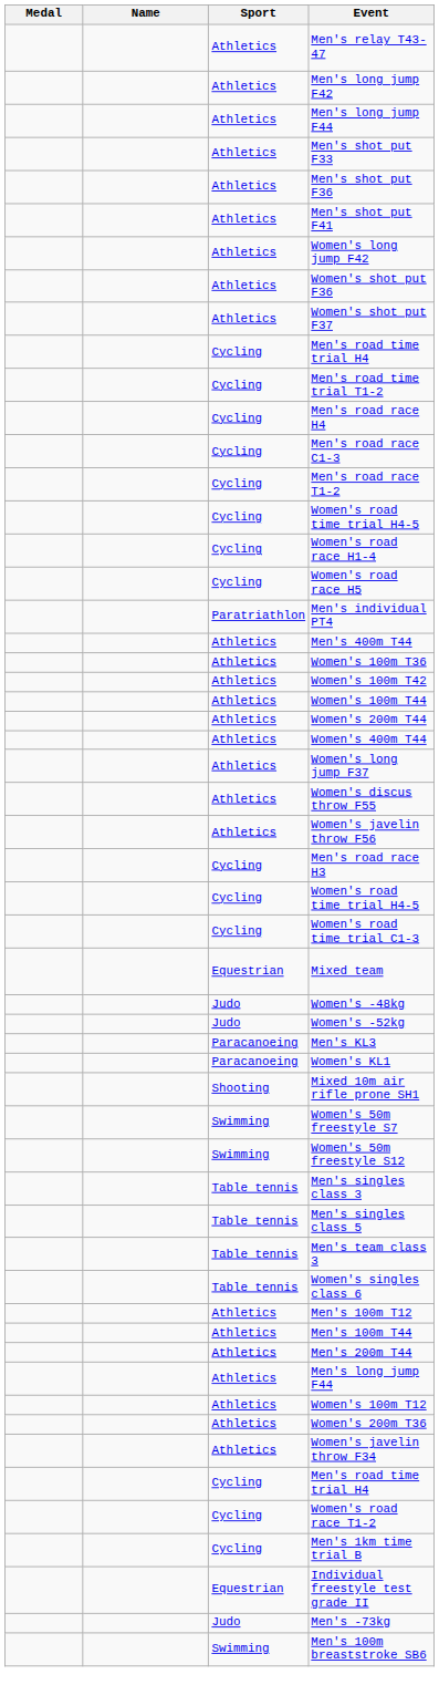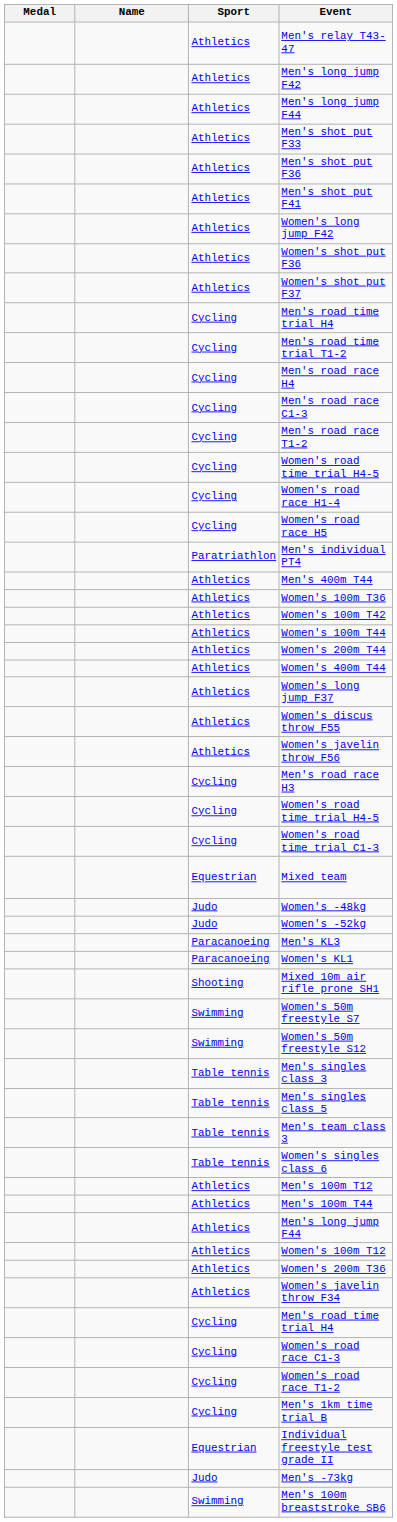- row: Athletics | Men's 200m T44
+ row: Cycling | Women's road race C1-3
